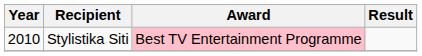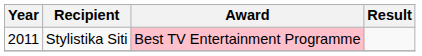Stylistika Siti | Year: 2010 -> 2011
